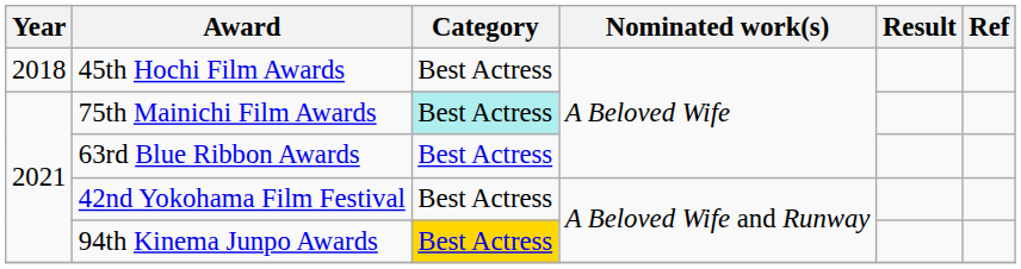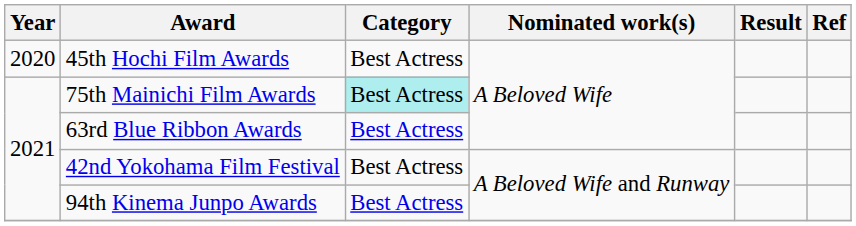45th Hochi Film Awards | Year: 2018 -> 2020
94th Kinema Junpo Awards | Category: gold background -> no background
